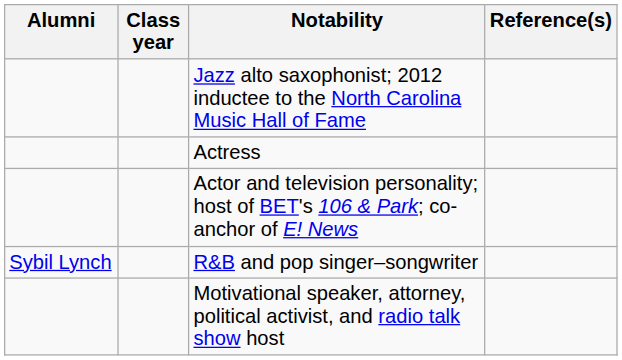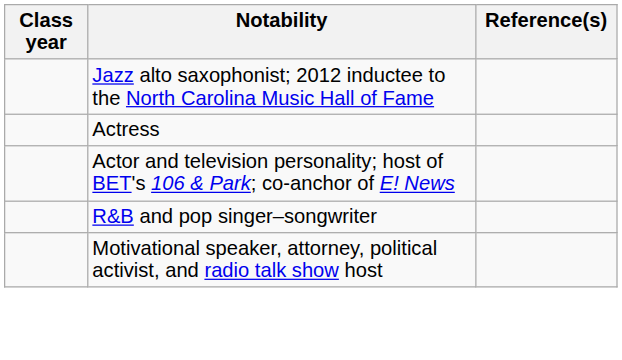- column: Alumni | Sybil Lynch
